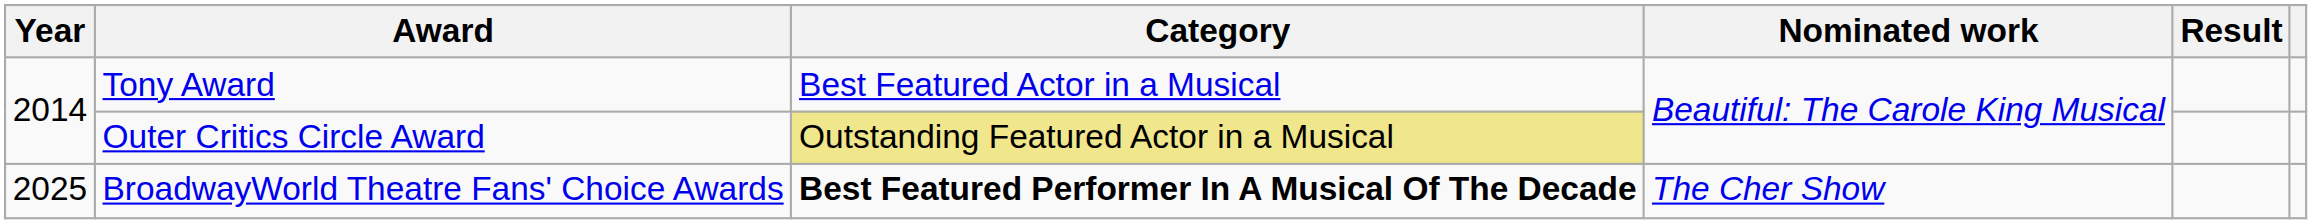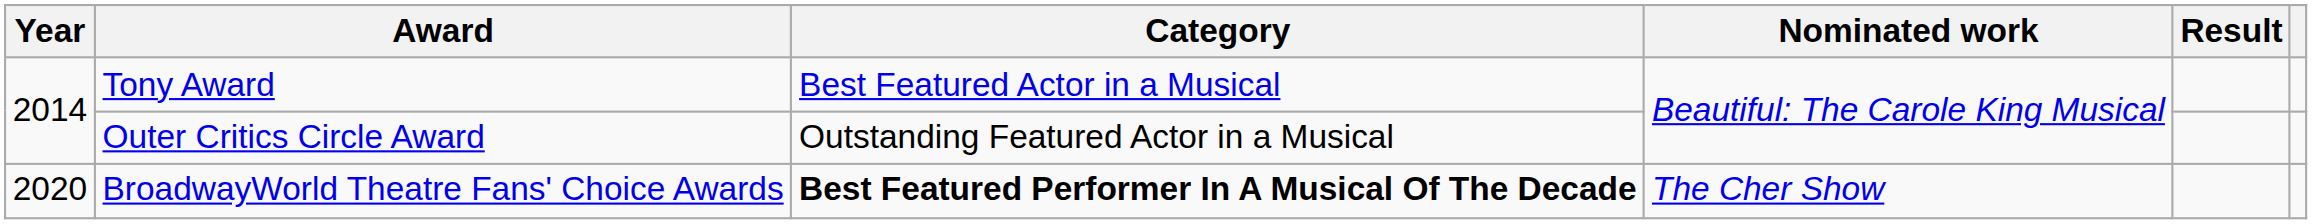Outer Critics Circle Award | Category: khaki background -> no background
BroadwayWorld Theatre Fans' Choice Awards | Year: 2025 -> 2020
